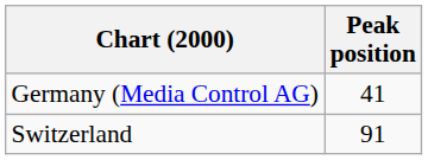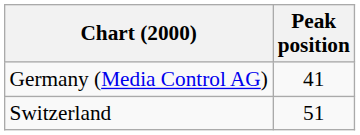Switzerland | Peak position: 91 -> 51
